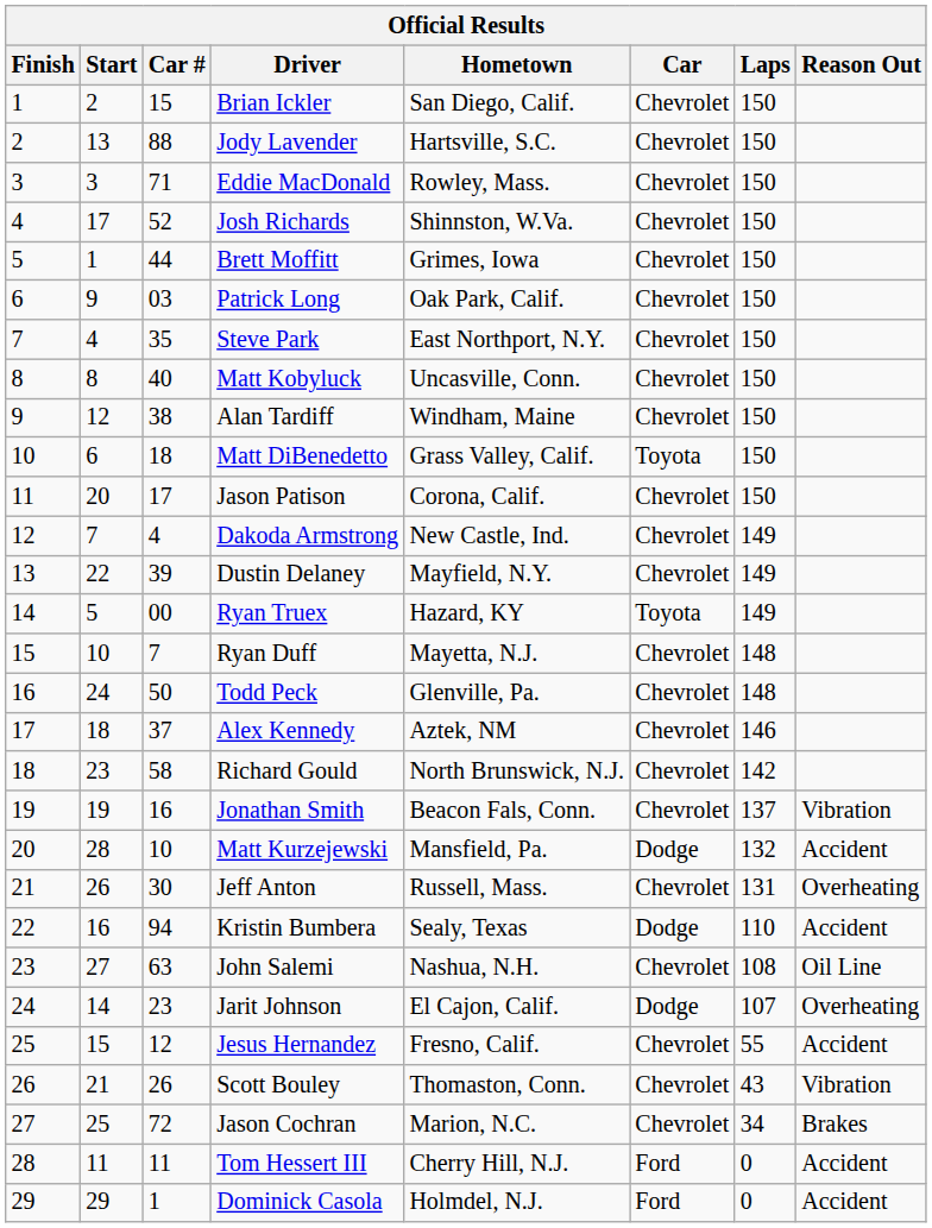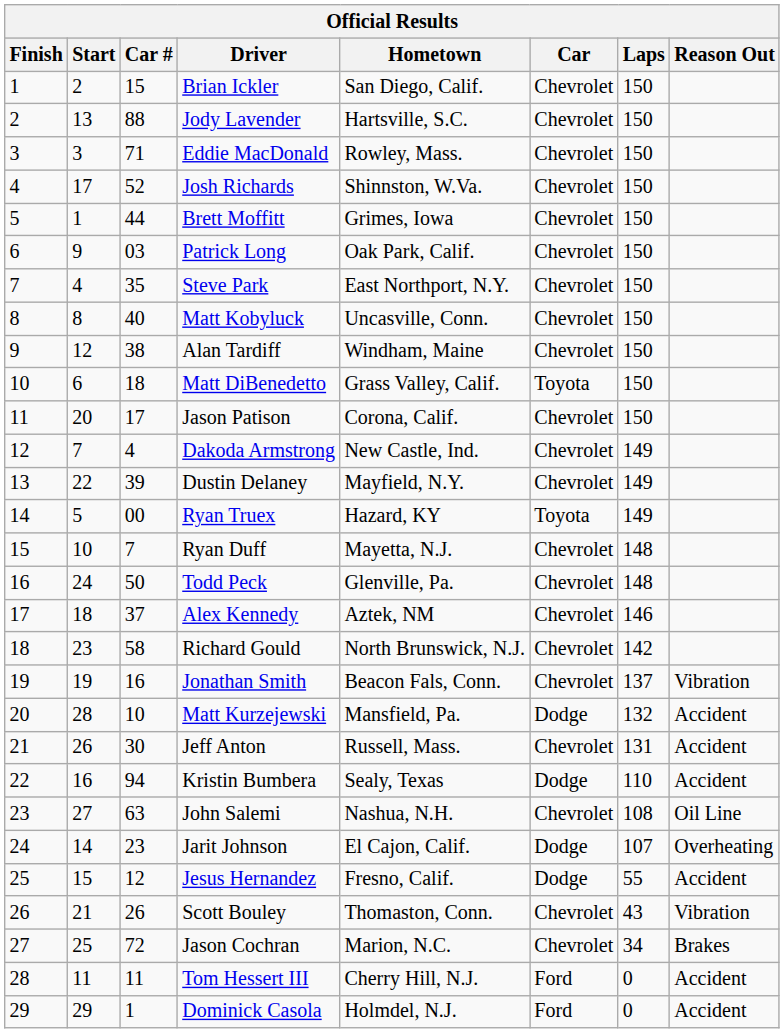Jeff Anton | Reason Out: Overheating -> Accident
Jesus Hernandez | Car: Chevrolet -> Dodge
